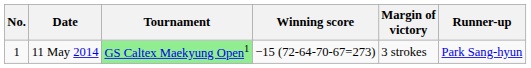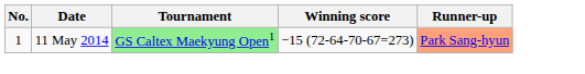- column: Margin of victory | 3 strokes
11 May 2014 | Runner-up: no background -> lightsalmon background
